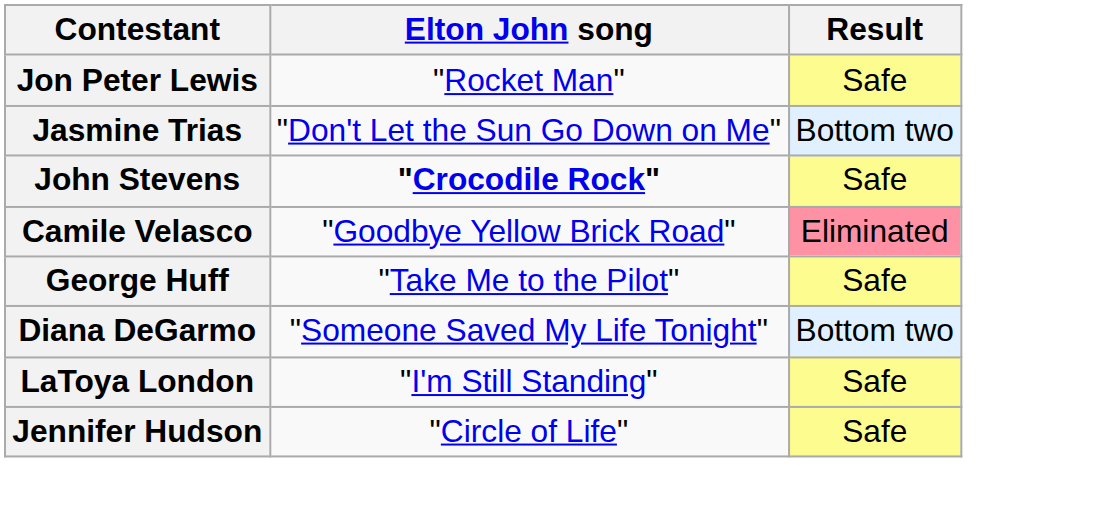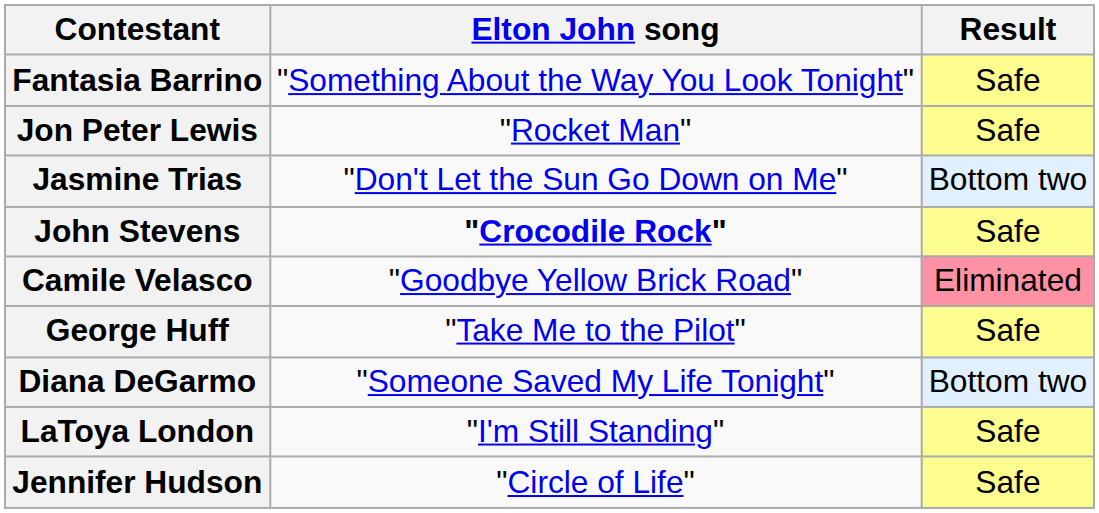+ row: Fantasia Barrino | "Something About the Way You Look Tonight" | Safe
